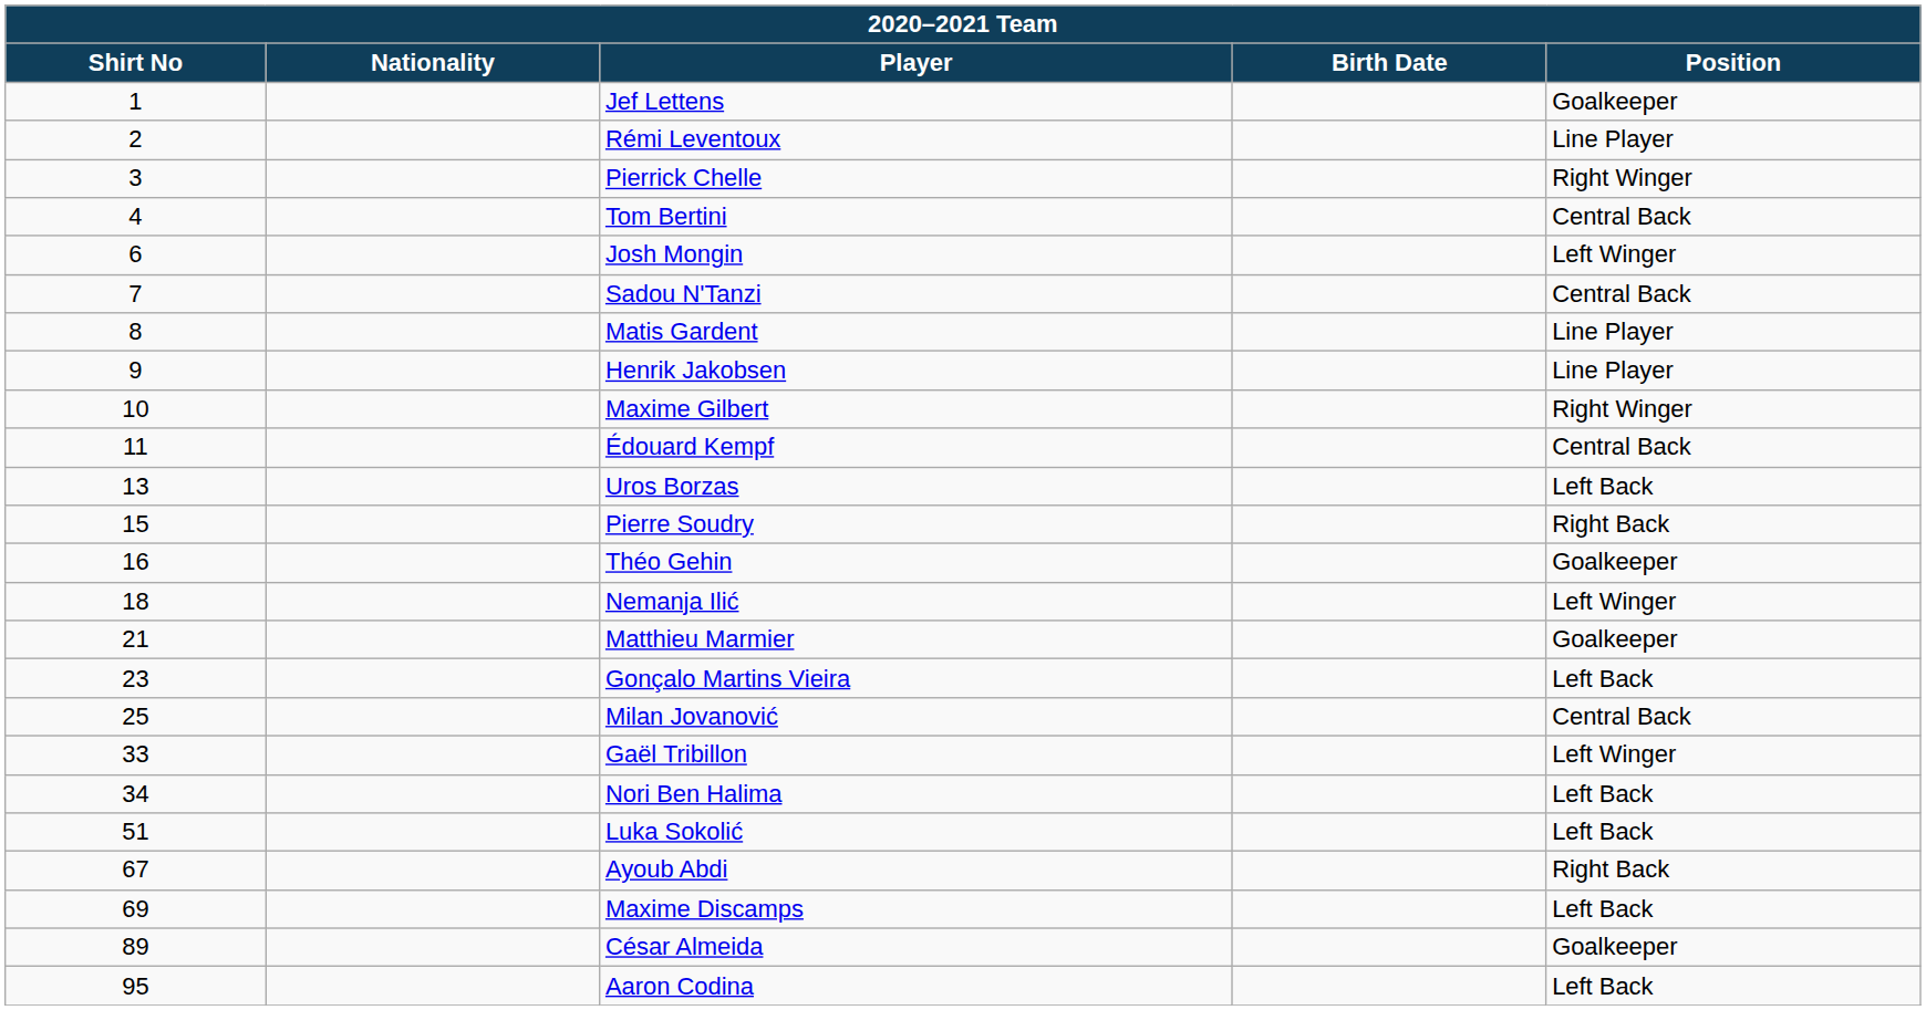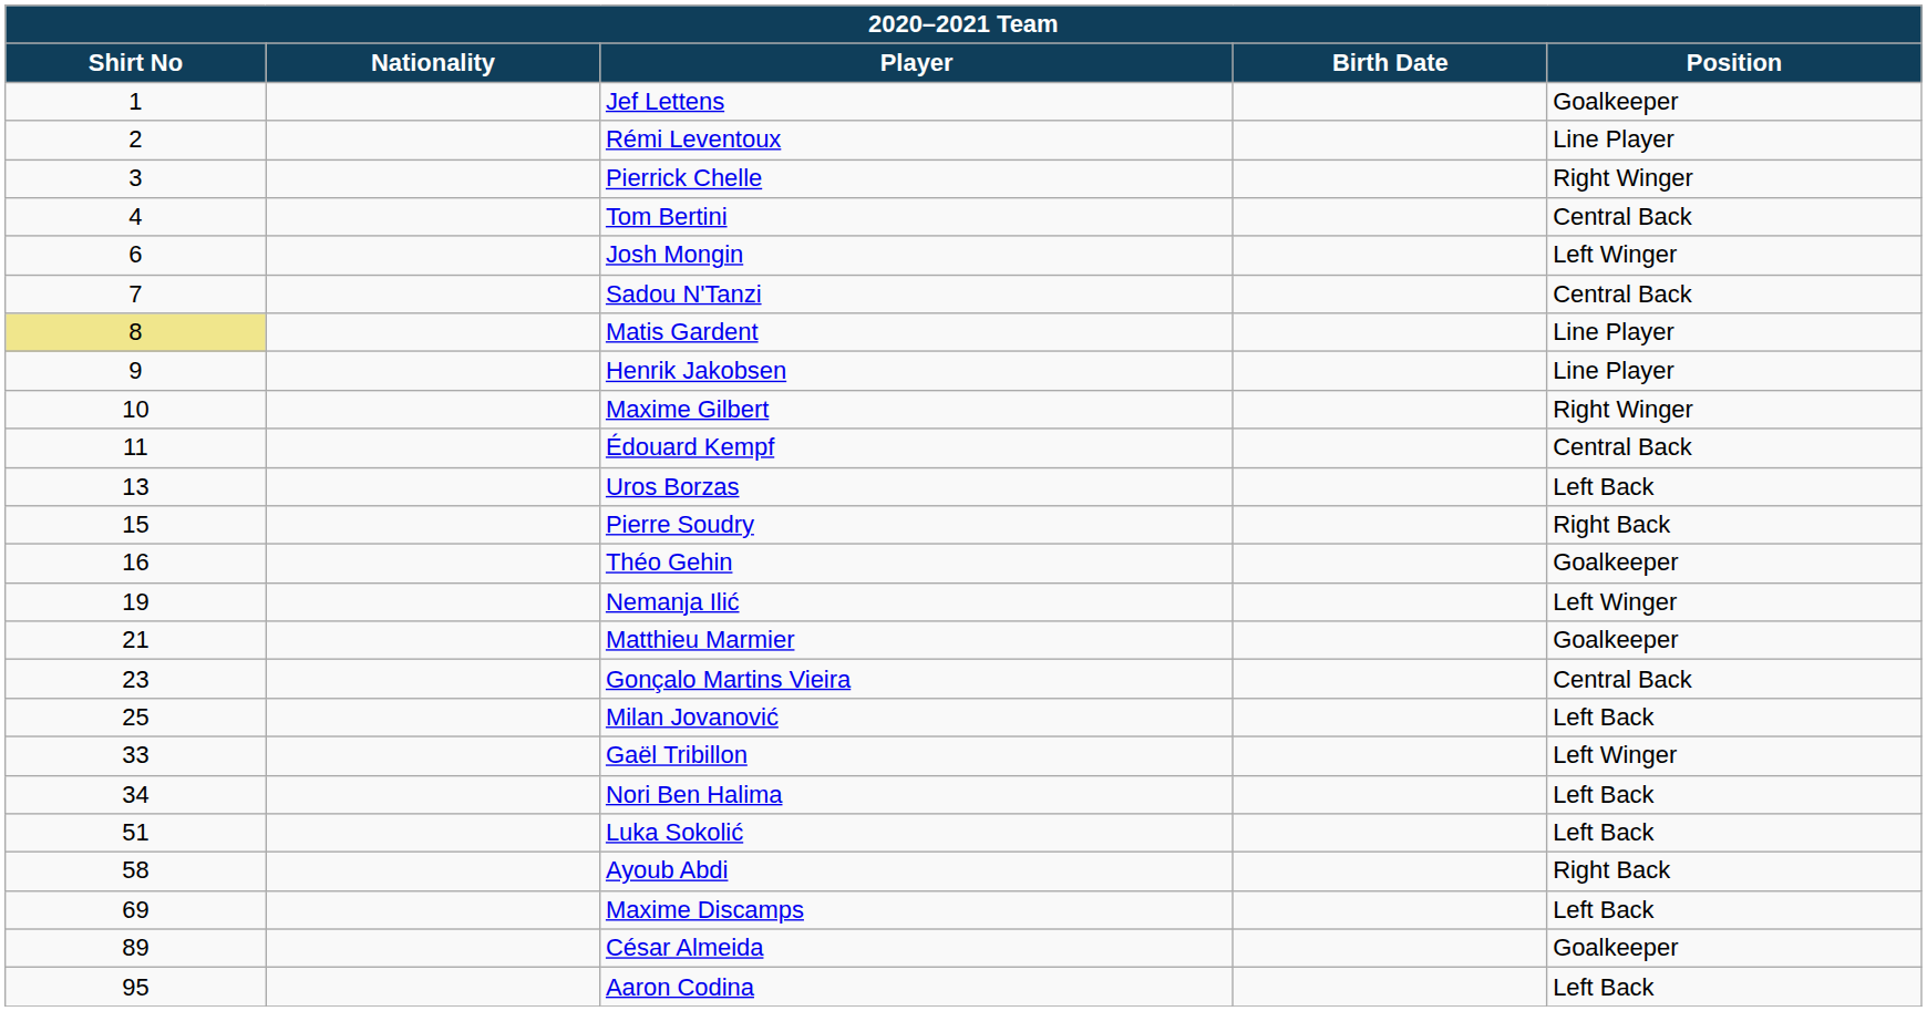Matis Gardent | Shirt No: no background -> khaki background
Nemanja Ilić | Shirt No: 18 -> 19
Gonçalo Martins Vieira | Position: Left Back -> Central Back
Milan Jovanović | Position: Central Back -> Left Back
Ayoub Abdi | Shirt No: 67 -> 58
